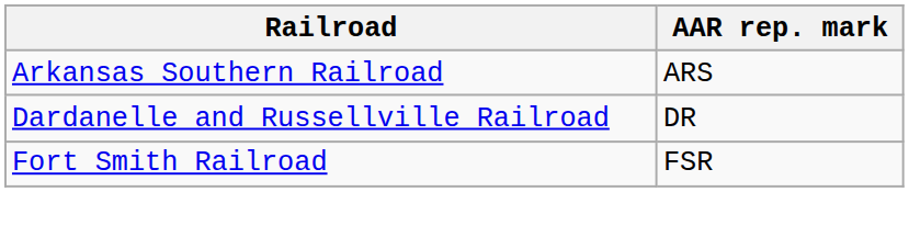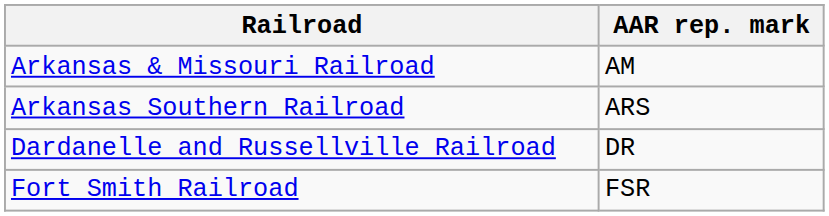+ row: Arkansas & Missouri Railroad | AM
